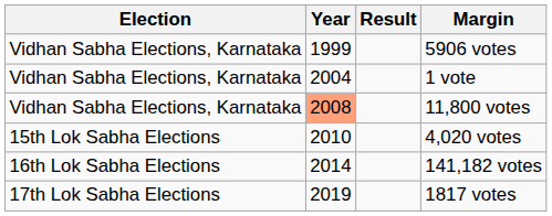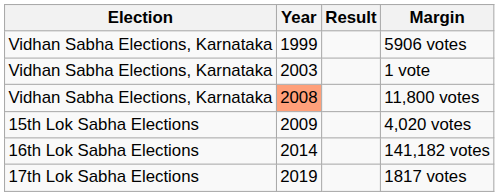1 vote | Year: 2004 -> 2003
4,020 votes | Year: 2010 -> 2009
